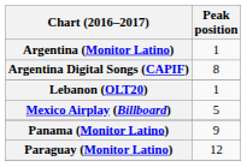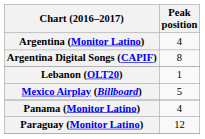Argentina (Monitor Latino) | Peak position: 1 -> 4
Panama (Monitor Latino) | Peak position: 9 -> 4
